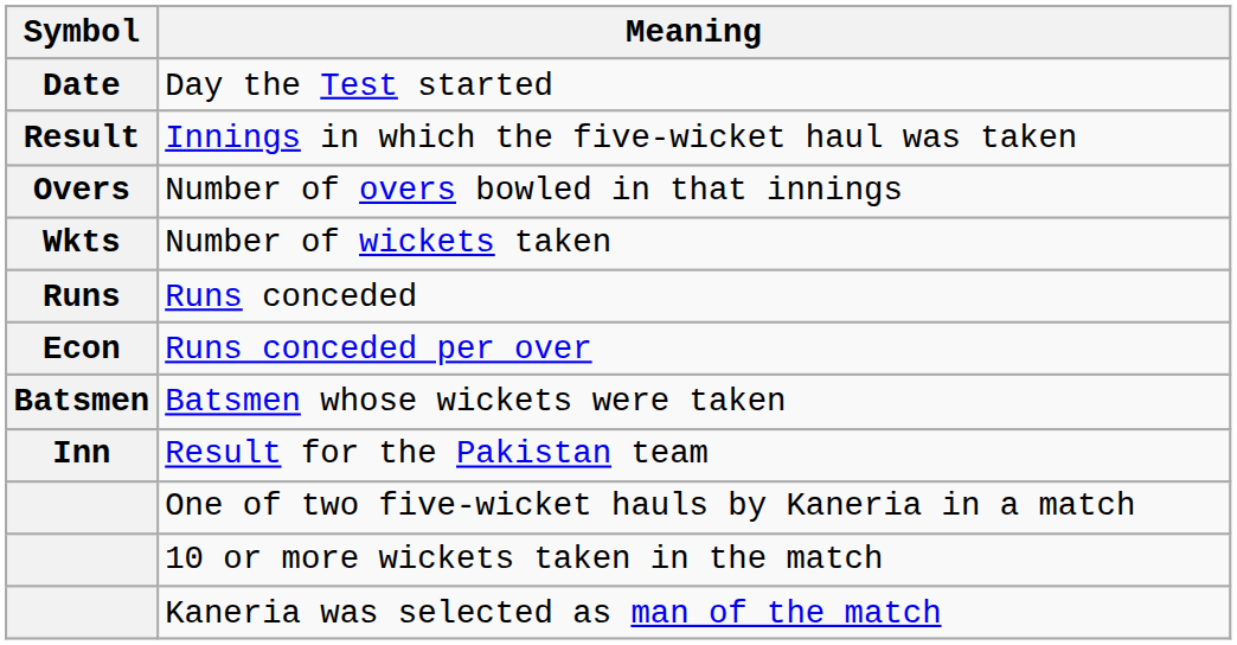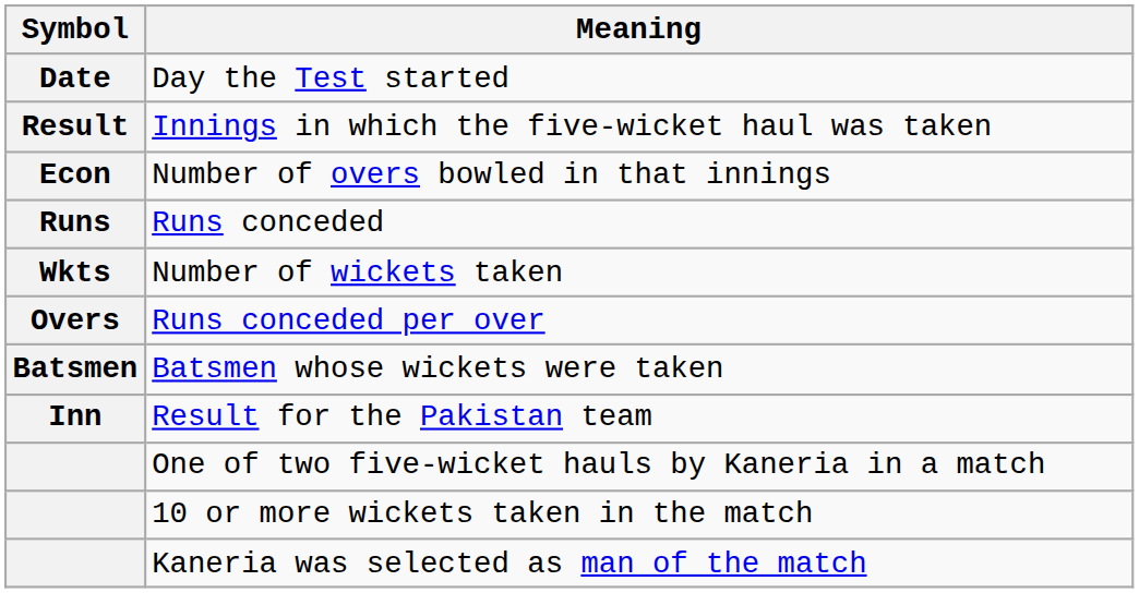Number of overs bowled in that innings | Symbol: Overs -> Econ
rows swapped: Runs conceded <-> Number of wickets taken
Runs conceded per over | Symbol: Econ -> Overs
